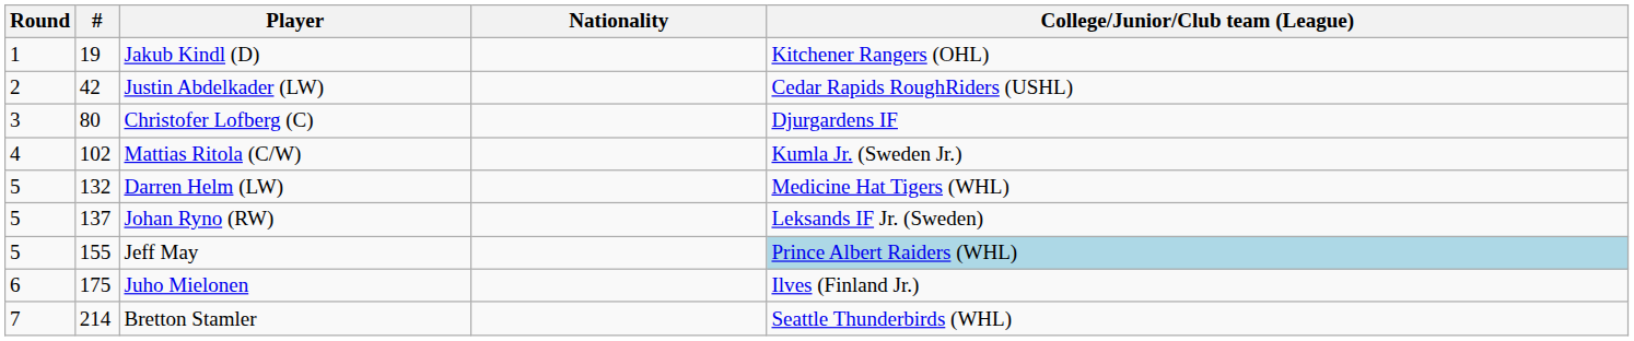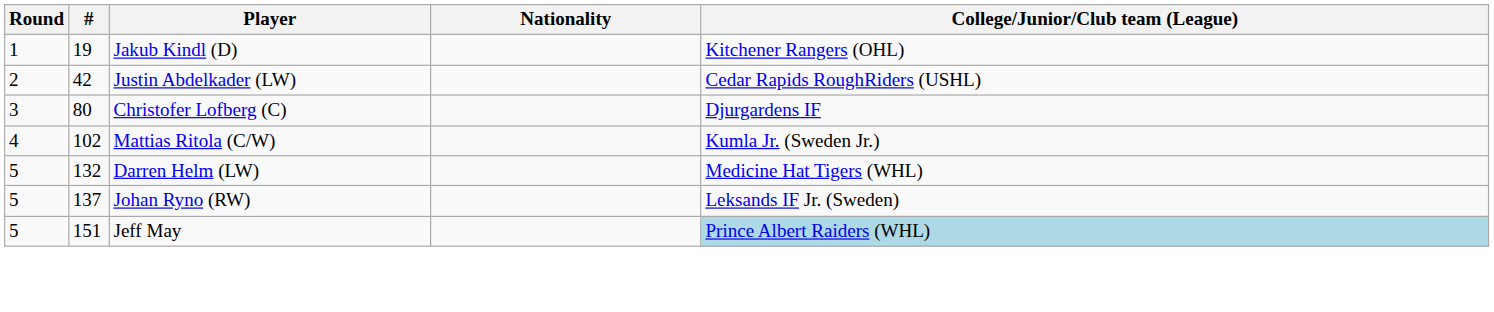Jeff May | #: 155 -> 151
- row: 6 | 175 | Juho Mielonen | Ilves (Finland Jr.)
- row: 7 | 214 | Bretton Stamler | Seattle Thunderbirds (WHL)
